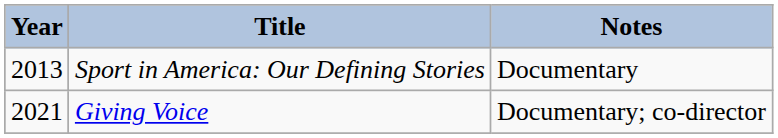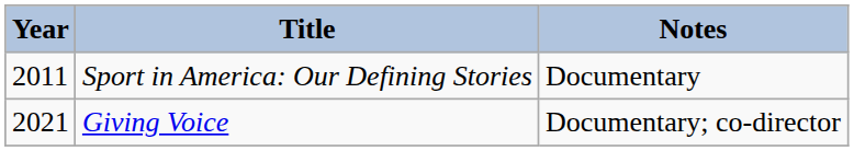Sport in America: Our Defining Stories | Year: 2013 -> 2011
